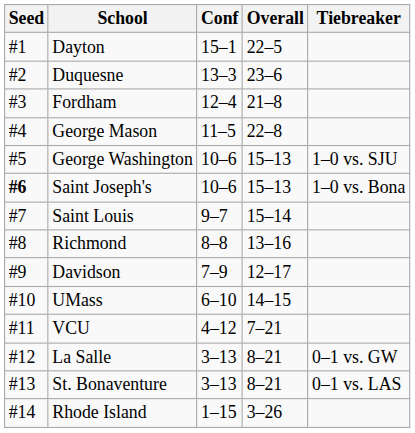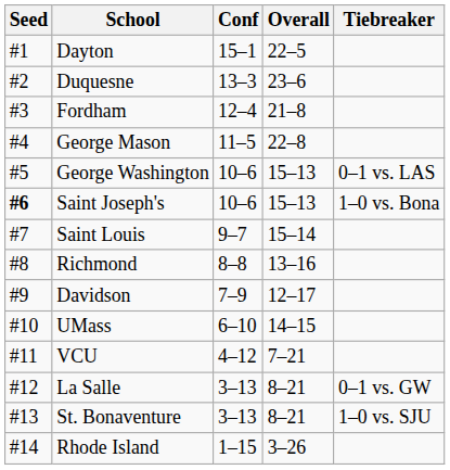George Washington | Tiebreaker: 1–0 vs. SJU -> 0–1 vs. LAS
St. Bonaventure | Tiebreaker: 0–1 vs. LAS -> 1–0 vs. SJU
